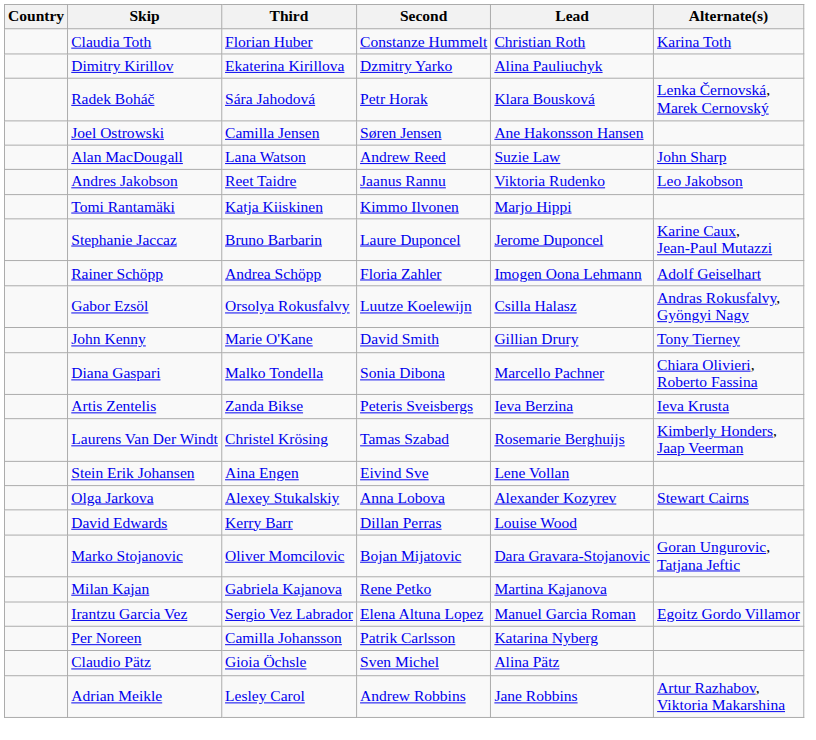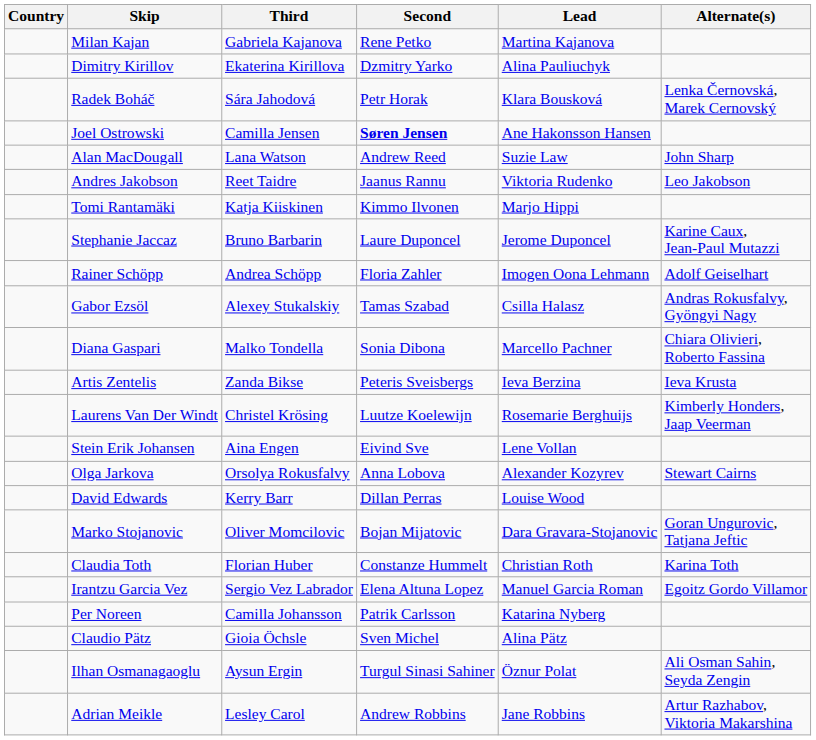rows swapped: Claudia Toth <-> Milan Kajan
Joel Ostrowski | Second: normal -> bold
Gabor Ezsöl | Third: Orsolya Rokusfalvy -> Alexey Stukalskiy
Gabor Ezsöl | Second: Luutze Koelewijn -> Tamas Szabad
- row: John Kenny | Marie O'Kane | David Smith | Gillian Drury | Tony Tierney
Laurens Van Der Windt | Second: Tamas Szabad -> Luutze Koelewijn
Olga Jarkova | Third: Alexey Stukalskiy -> Orsolya Rokusfalvy
+ row: Ilhan Osmanagaoglu | Aysun Ergin | Turgul Sinasi Sahiner | Öznur Polat | Ali Osman Sahin, Seyda Zengin
